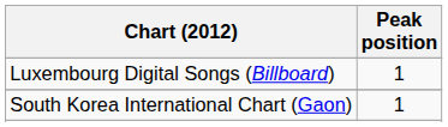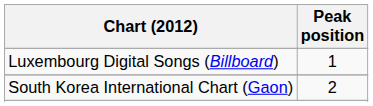South Korea International Chart (Gaon) | Peak position: 1 -> 2
